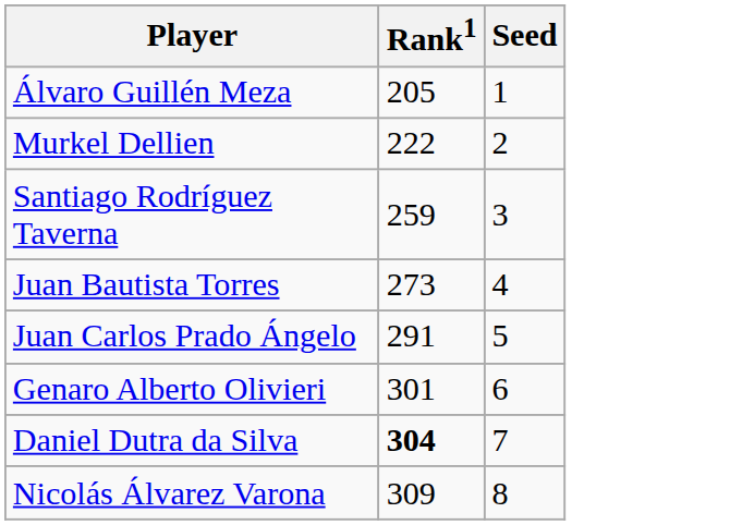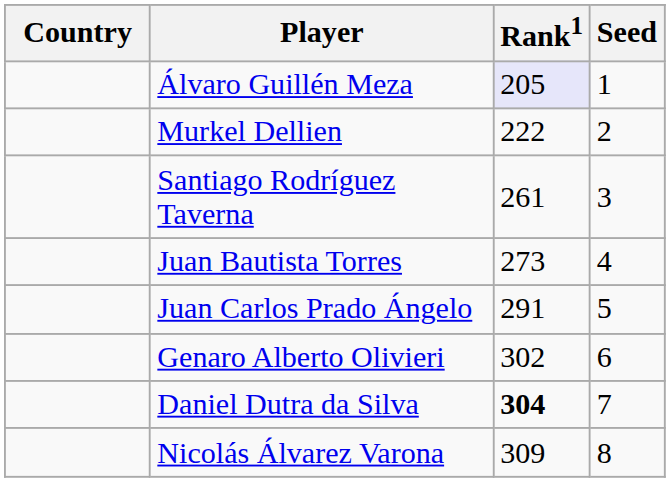+ column: Country
Álvaro Guillén Meza | Rank1: no background -> lavender background
Santiago Rodríguez Taverna | Rank1: 259 -> 261
Genaro Alberto Olivieri | Rank1: 301 -> 302
